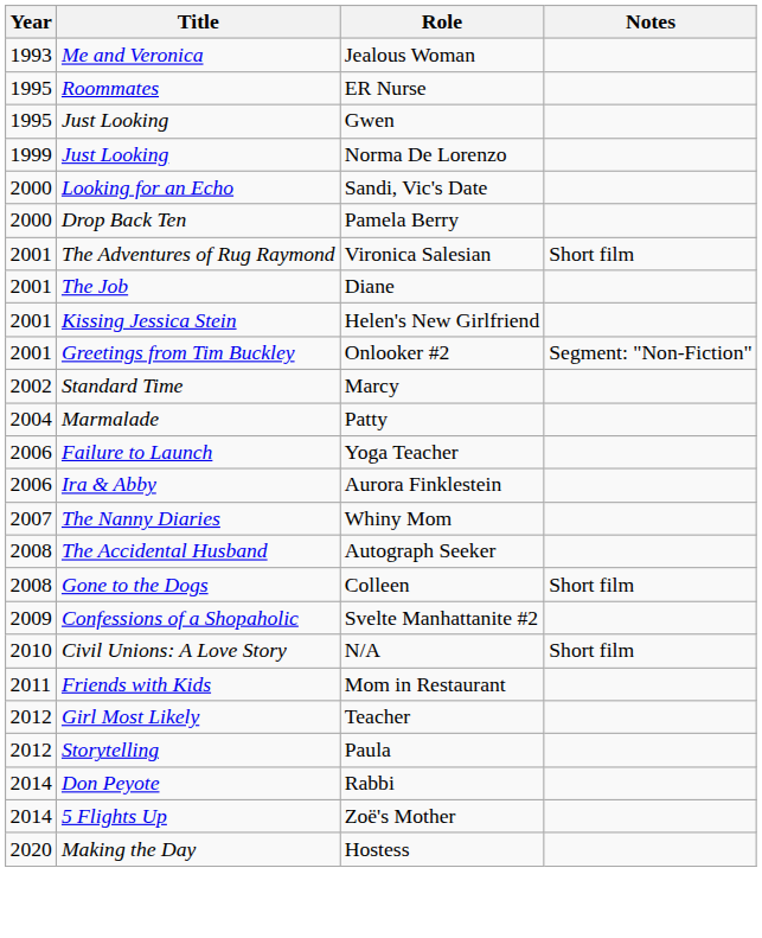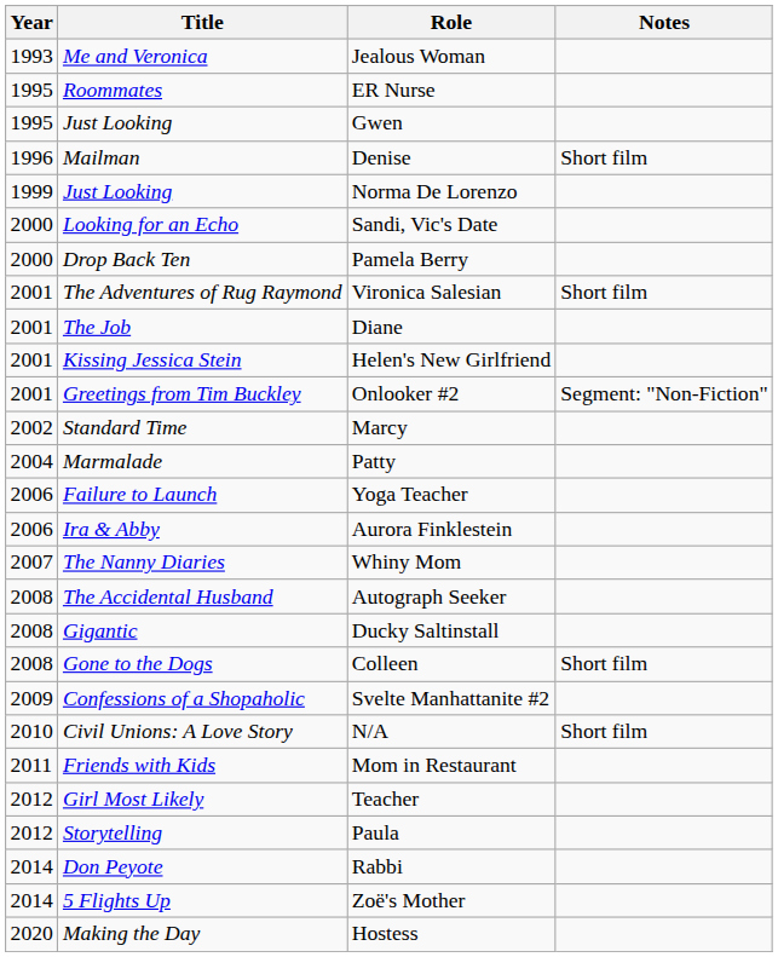+ row: 1996 | Mailman | Denise | Short film
+ row: 2008 | Gigantic | Ducky Saltinstall
